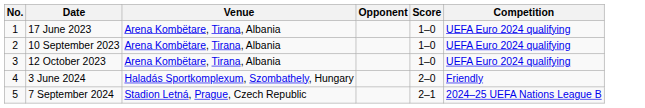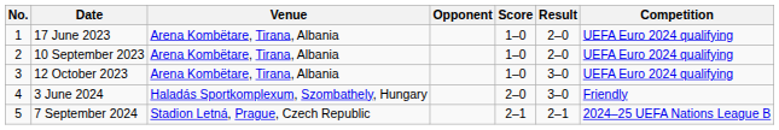+ column: Result | 2–0 | 2–0 | 3–0 | 3–0 | 2–1
